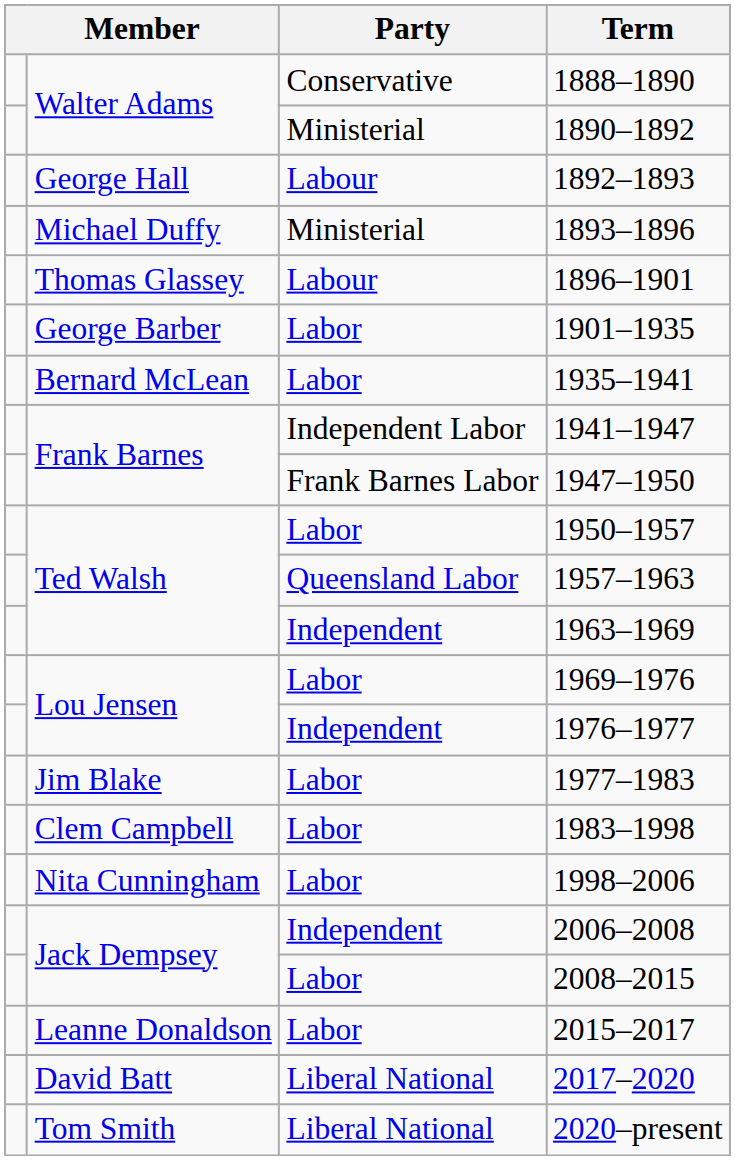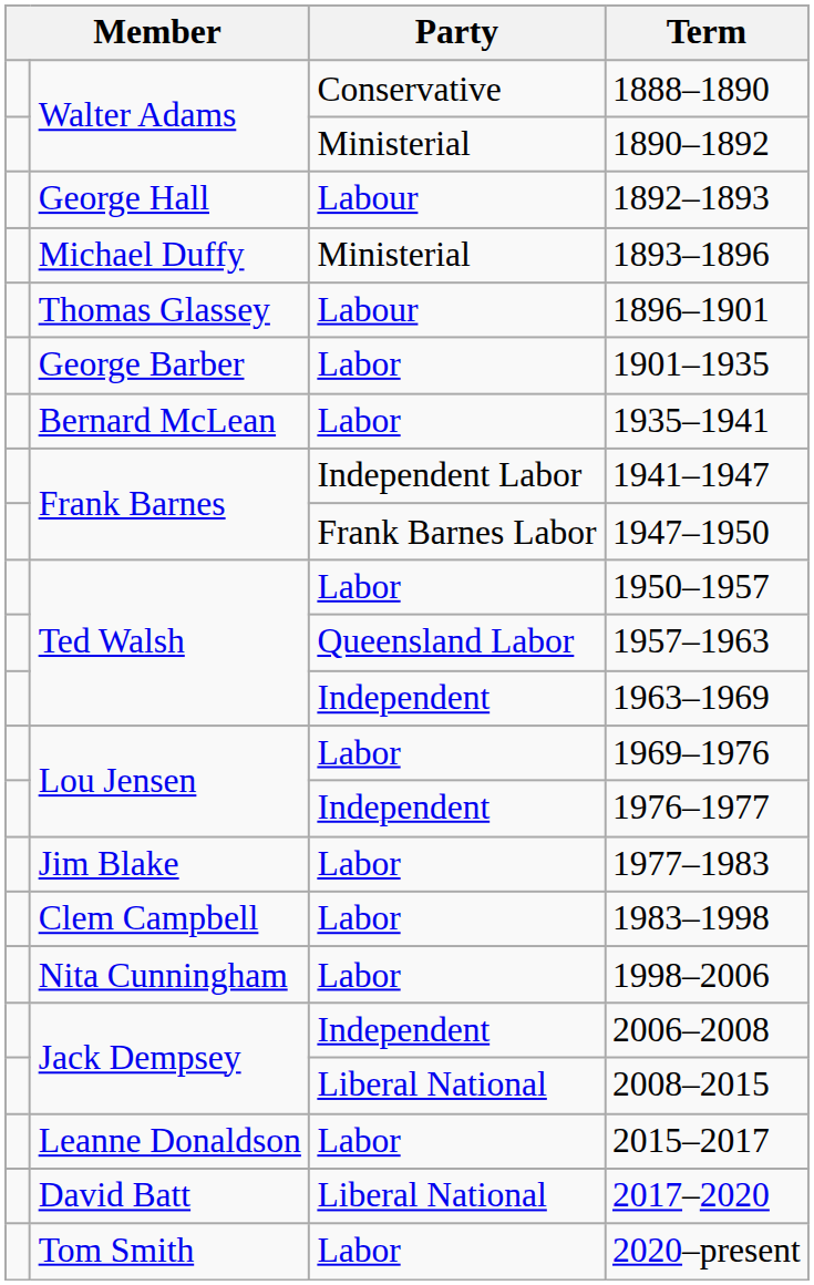2008–2015 | Party: Labor -> Liberal National
2020–present | Party: Liberal National -> Labor
